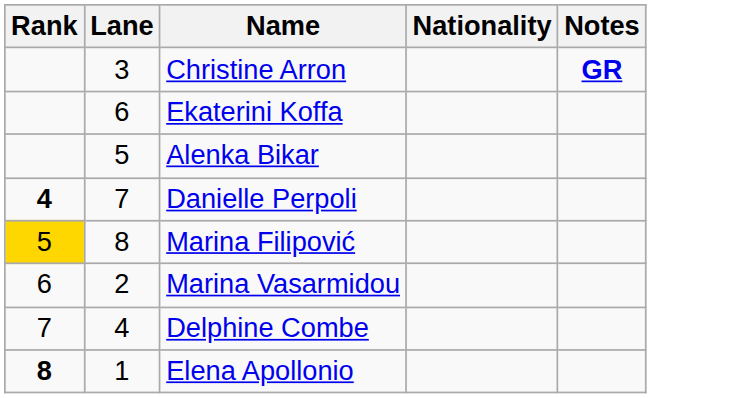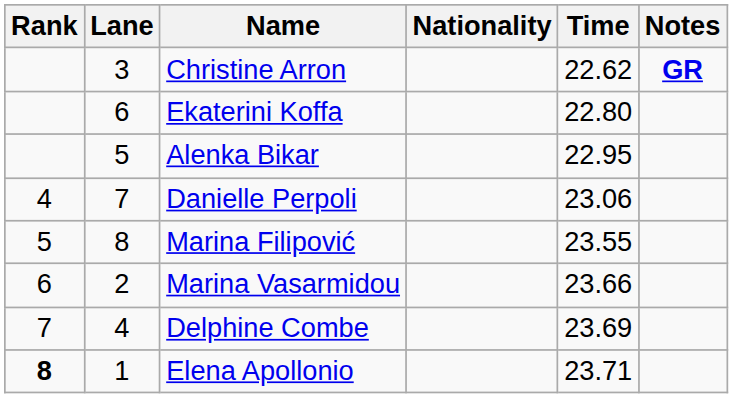+ column: Time | 22.62 | 22.80 | 22.95 | 23.06 | 23.55 | 23.66 | 23.69 | 23.71
Danielle Perpoli | Rank: bold -> normal
Marina Filipović | Rank: gold background -> no background
